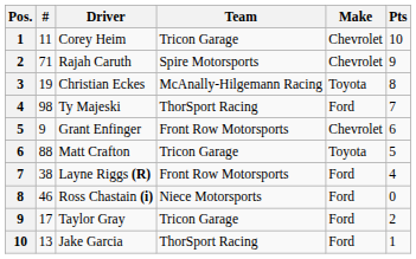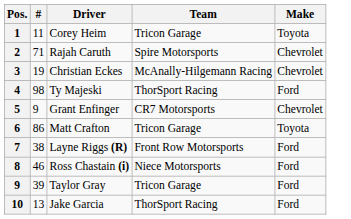- column: Pts | 10 | 9 | 8 | 7 | 6 | 5 | 4 | 0 | 2 | 1
Corey Heim | Make: Chevrolet -> Toyota
Christian Eckes | Make: Toyota -> Chevrolet
Grant Enfinger | Team: Front Row Motorsports -> CR7 Motorsports
Matt Crafton | #: 88 -> 86
Taylor Gray | #: 17 -> 39
